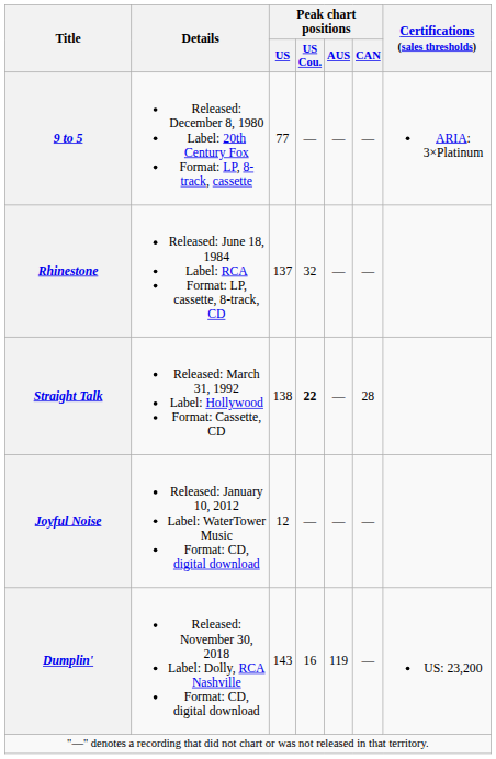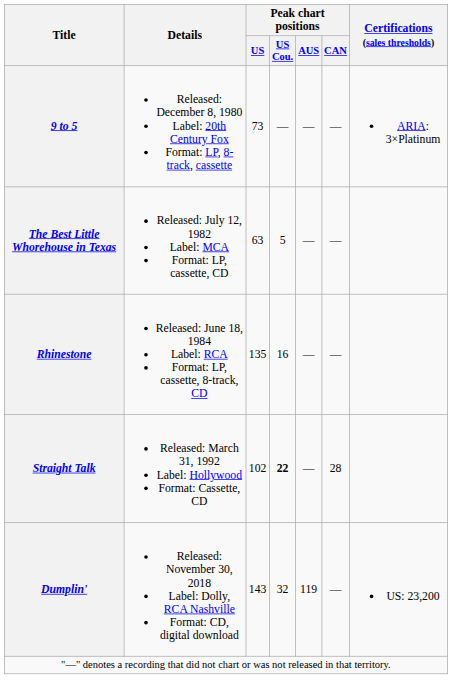9 to 5 | Peak chart positions / US: 77 -> 73
+ row: The Best Little Whorehouse in Texas | Released: July 12, 1982 Label: MCA Format: LP, cassette, CD | 63 | 5 | — | —
Rhinestone | Peak chart positions / US: 137 -> 135
Rhinestone | Peak chart positions / US Cou.: 32 -> 16
Straight Talk | Peak chart positions / US: 138 -> 102
- row: Joyful Noise | Released: January 10, 2012 Label: WaterTower Music Format: CD, digital download | 12 | — | — | —
Dumplin' | Peak chart positions / US Cou.: 16 -> 32
